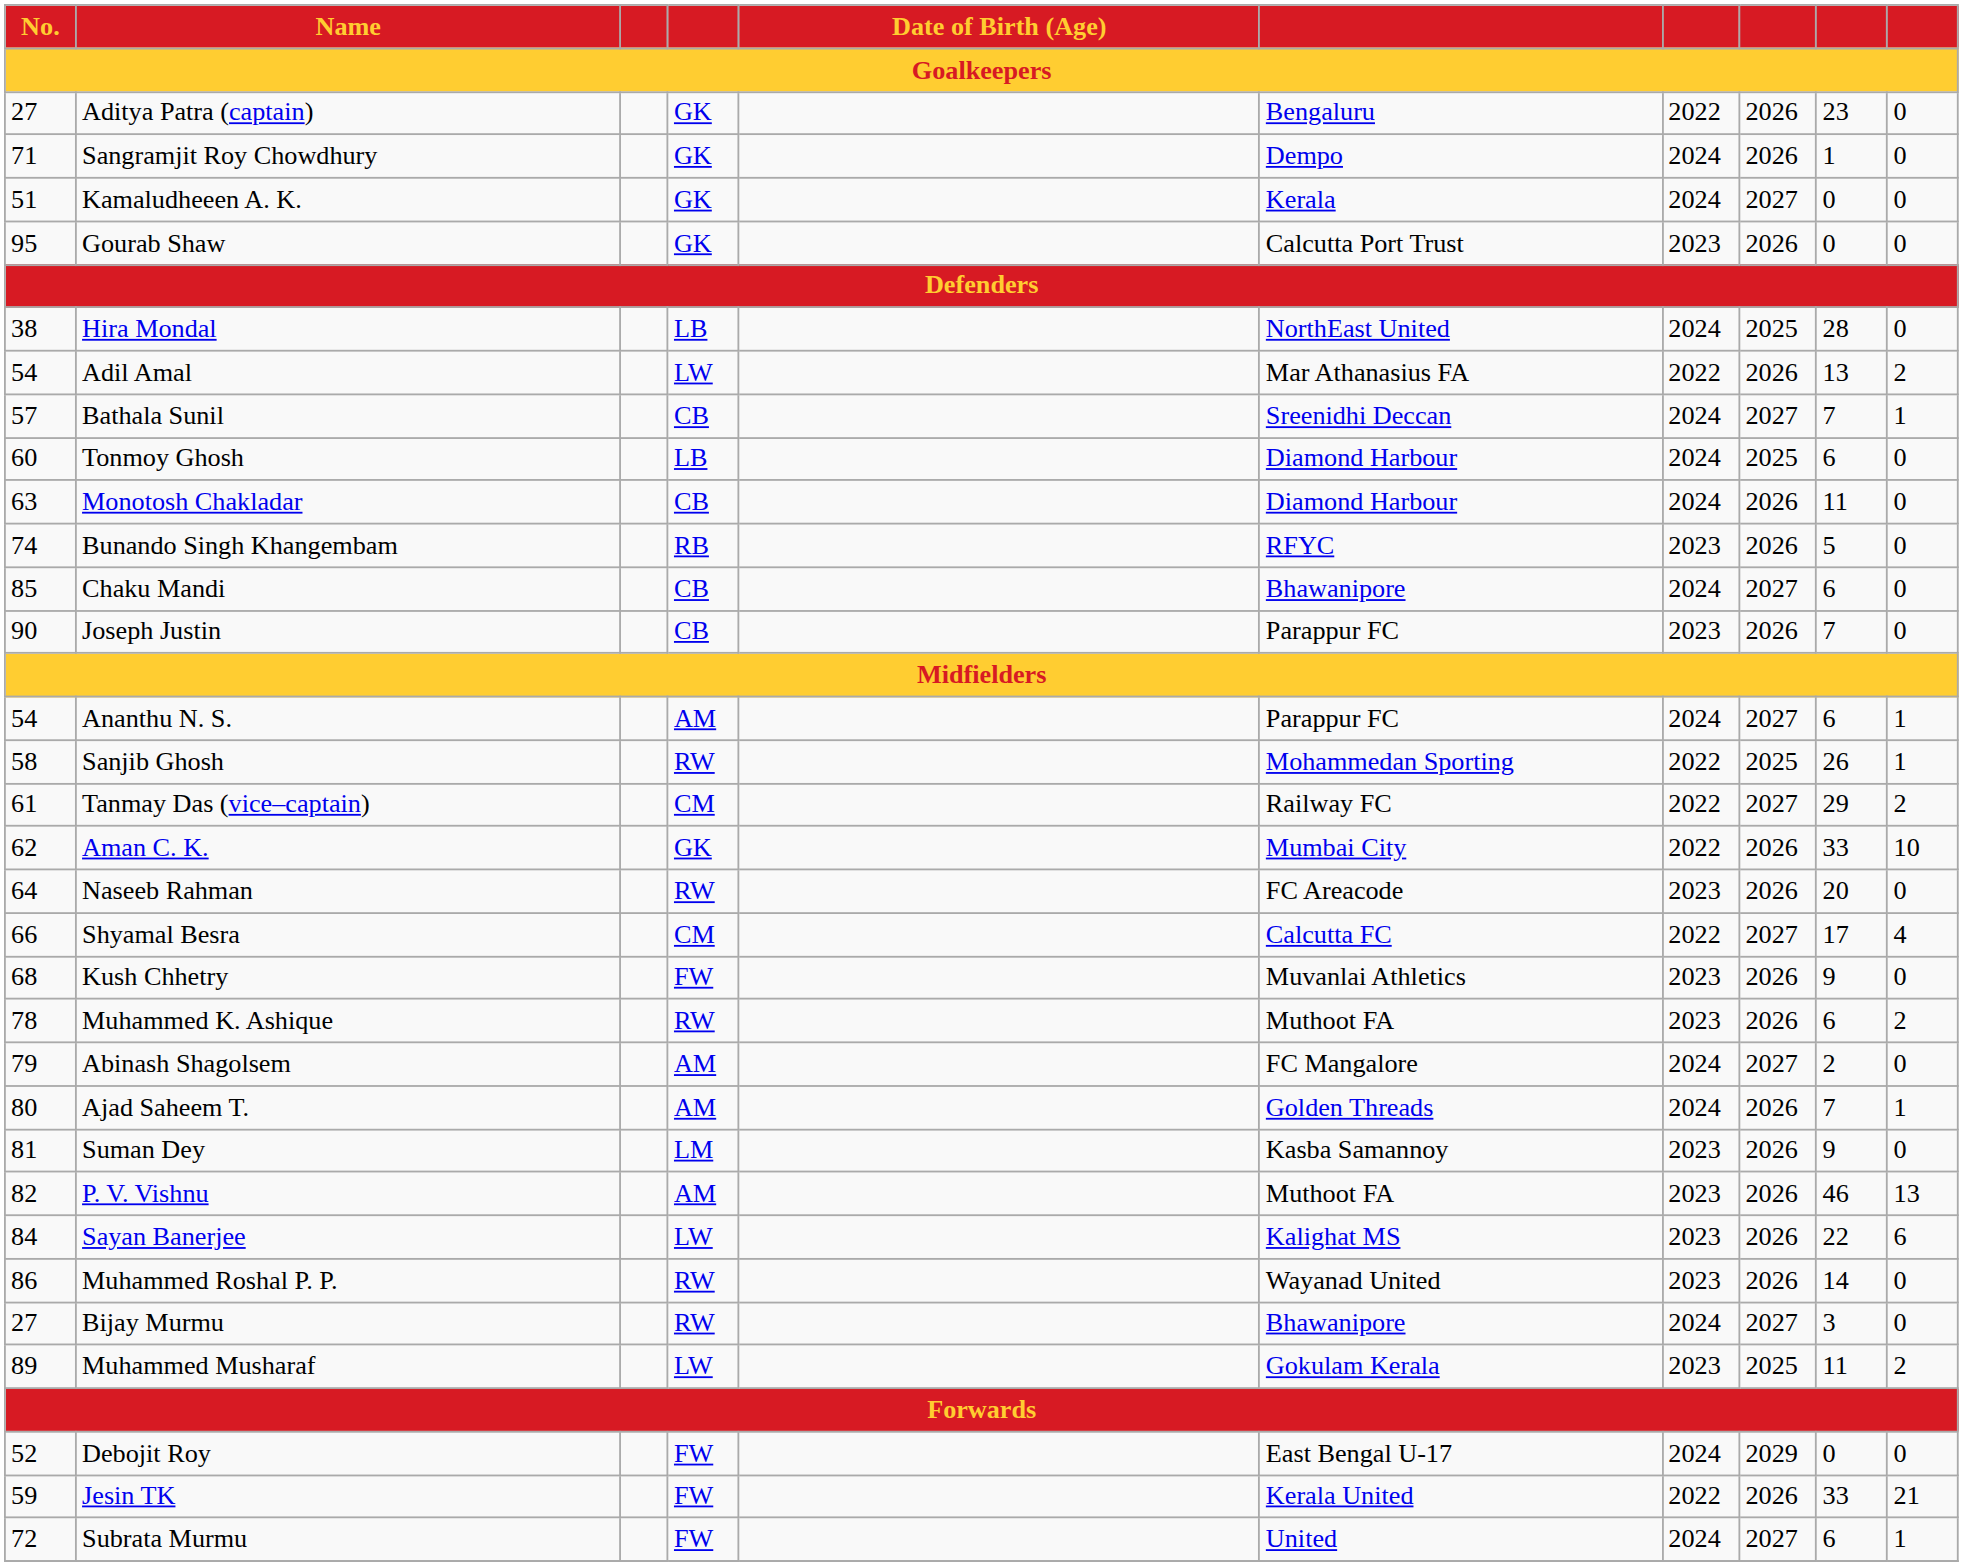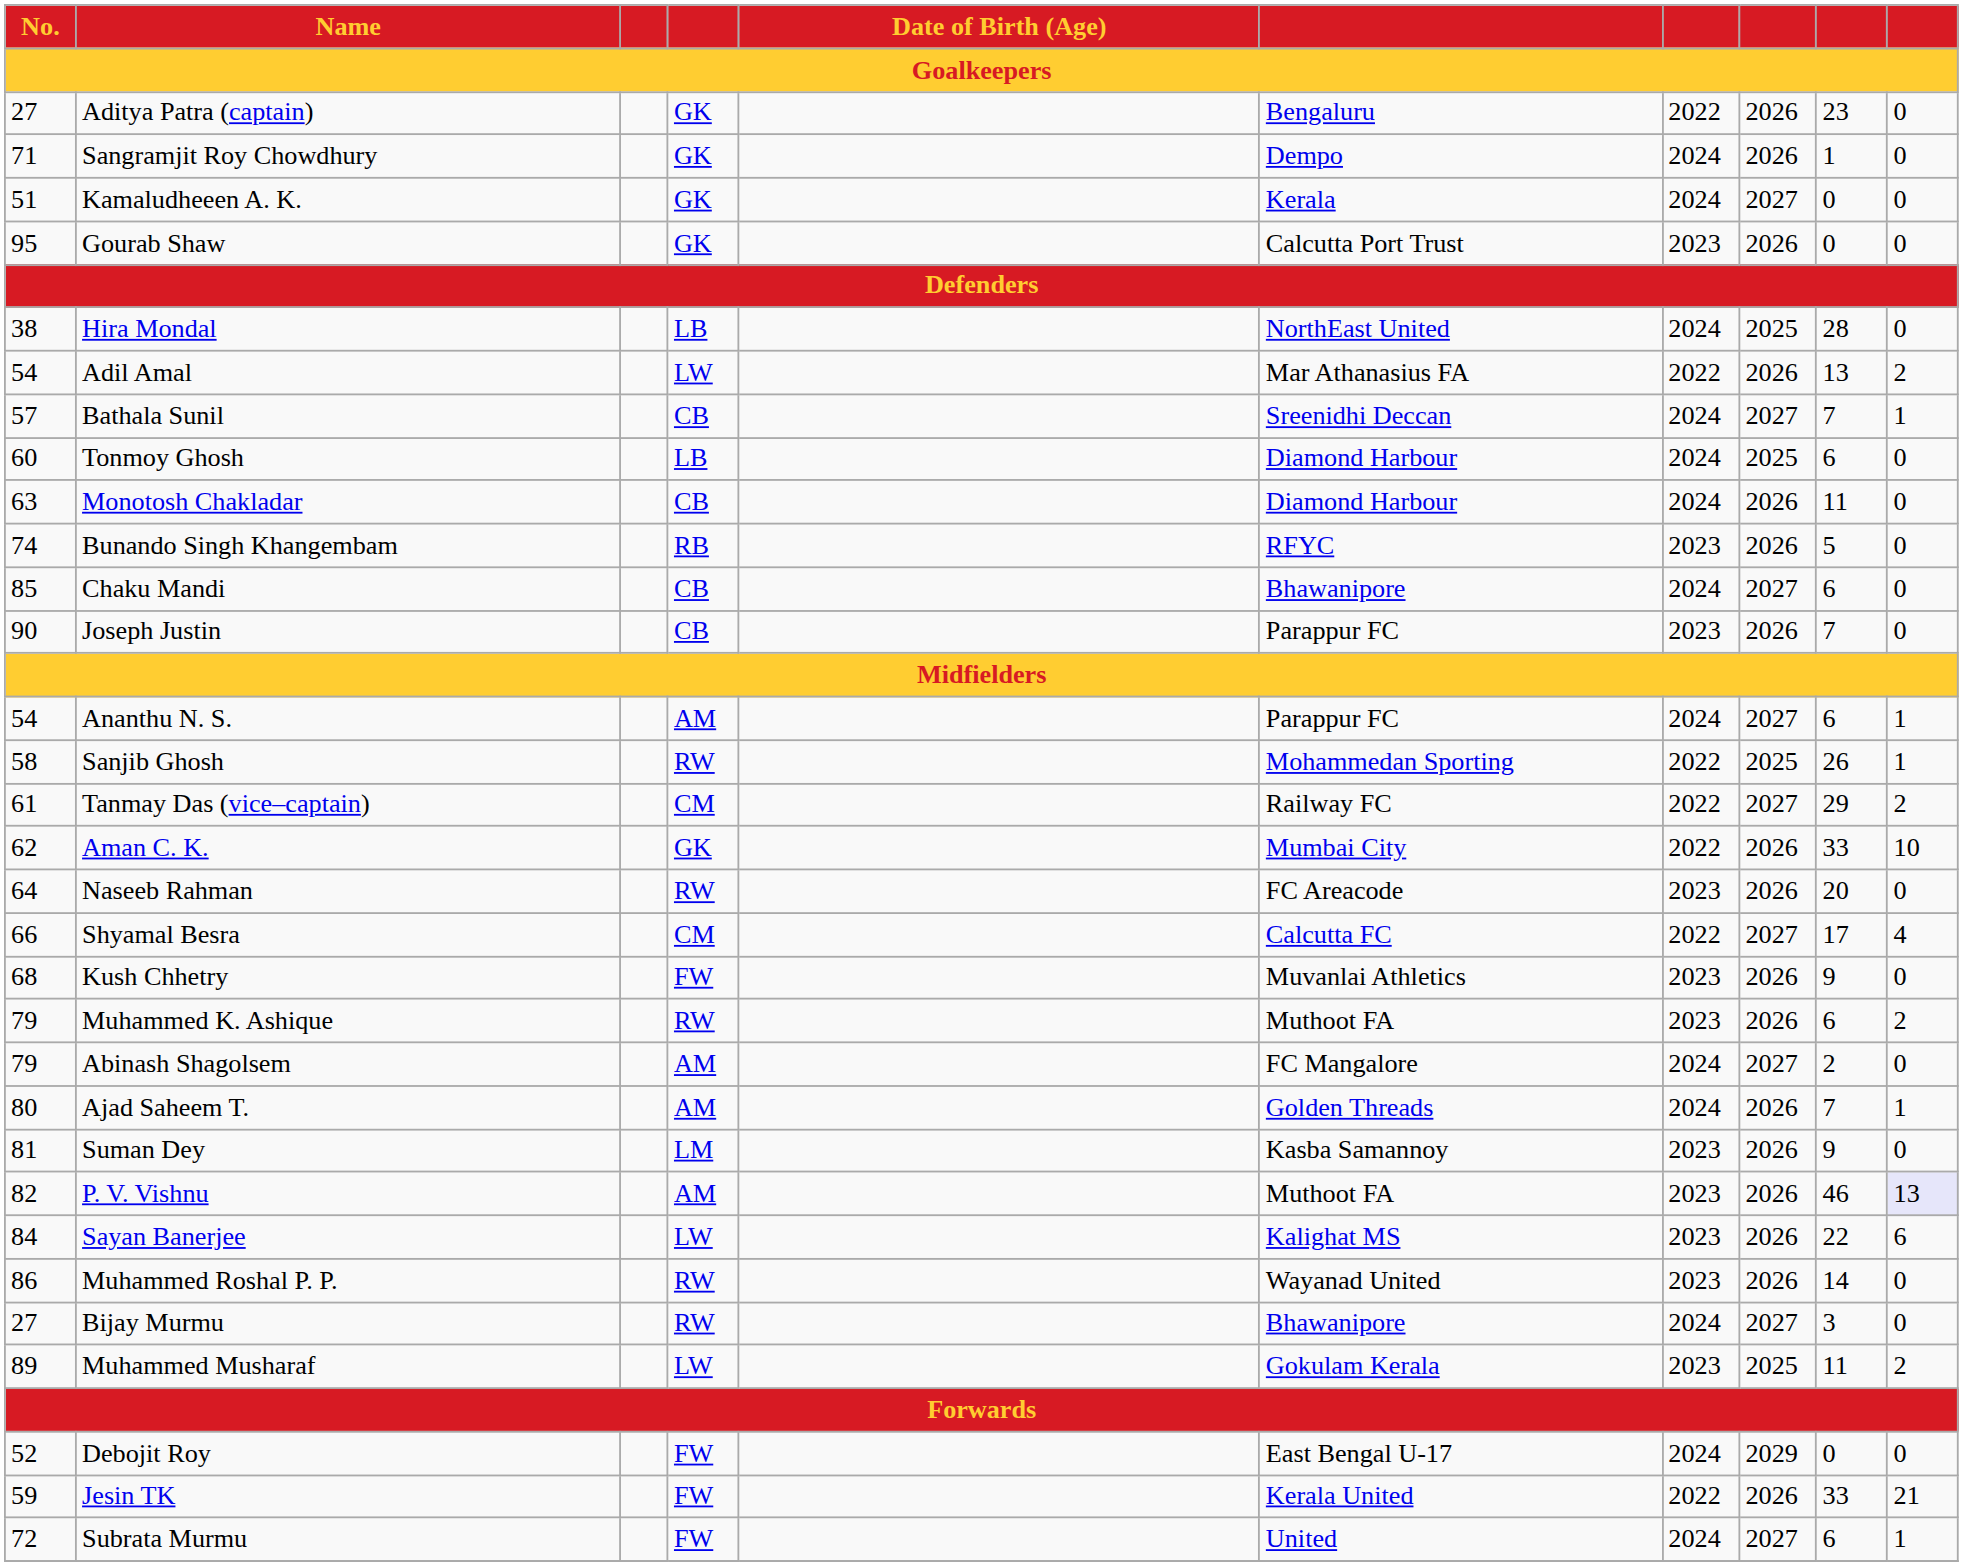Muhammed K. Ashique | No.: 78 -> 79
P. V. Vishnu | column 10: no background -> lavender background
